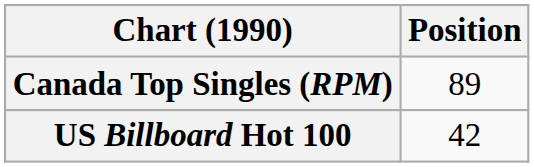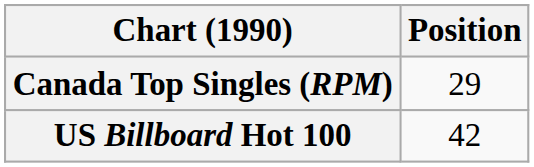Canada Top Singles (RPM) | Position: 89 -> 29
